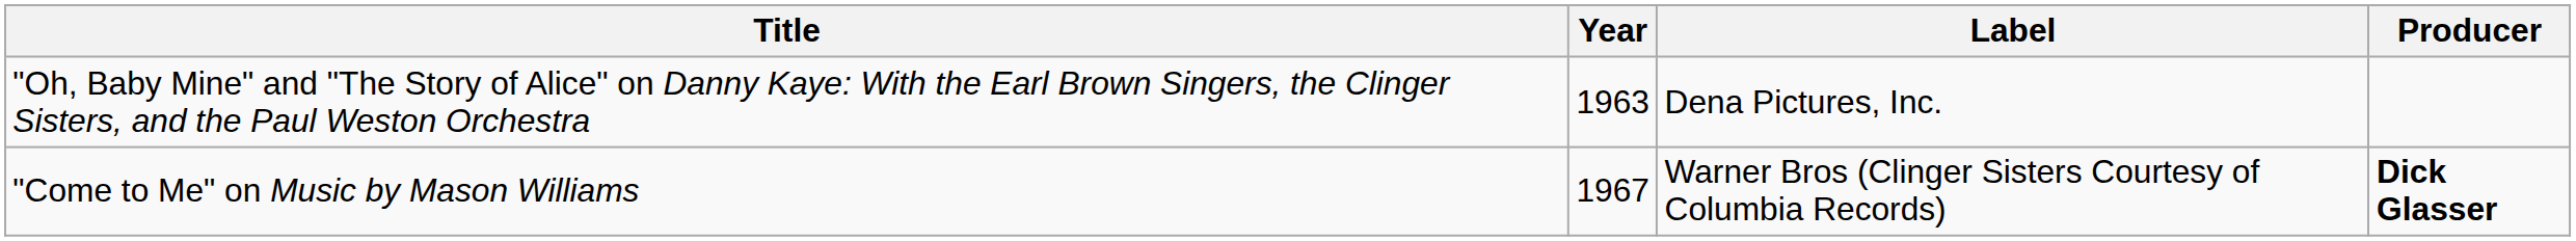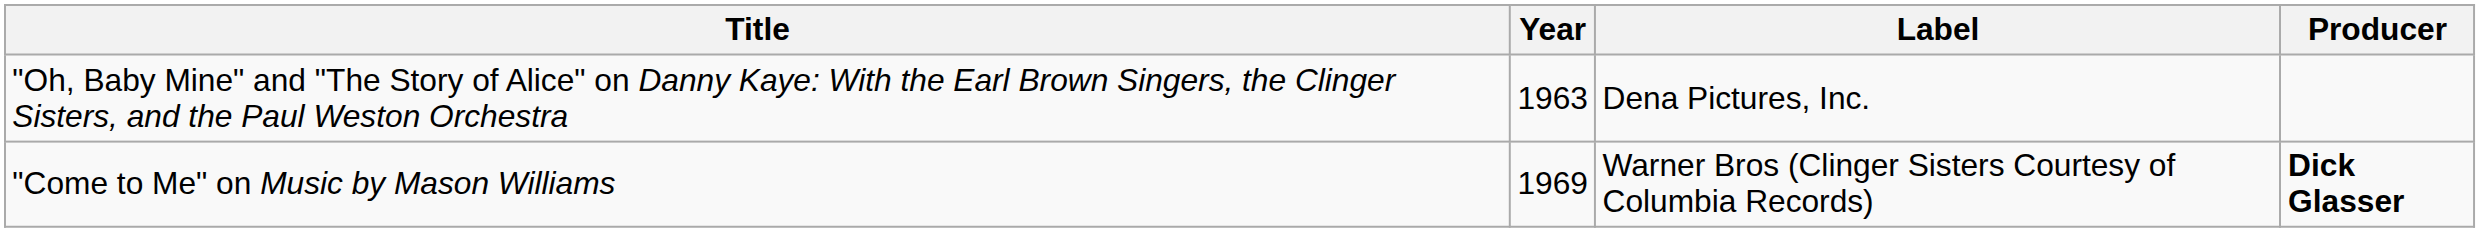"Come to Me" on Music by Mason Williams | Year: 1967 -> 1969
